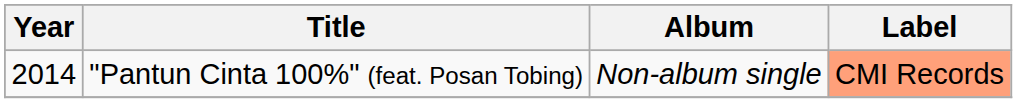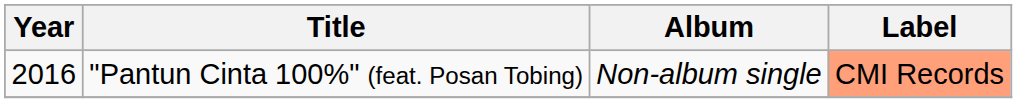"Pantun Cinta 100%" (feat. Posan Tobing) | Year: 2014 -> 2016
